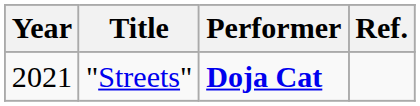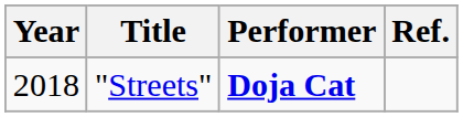"Streets" | Year: 2021 -> 2018
